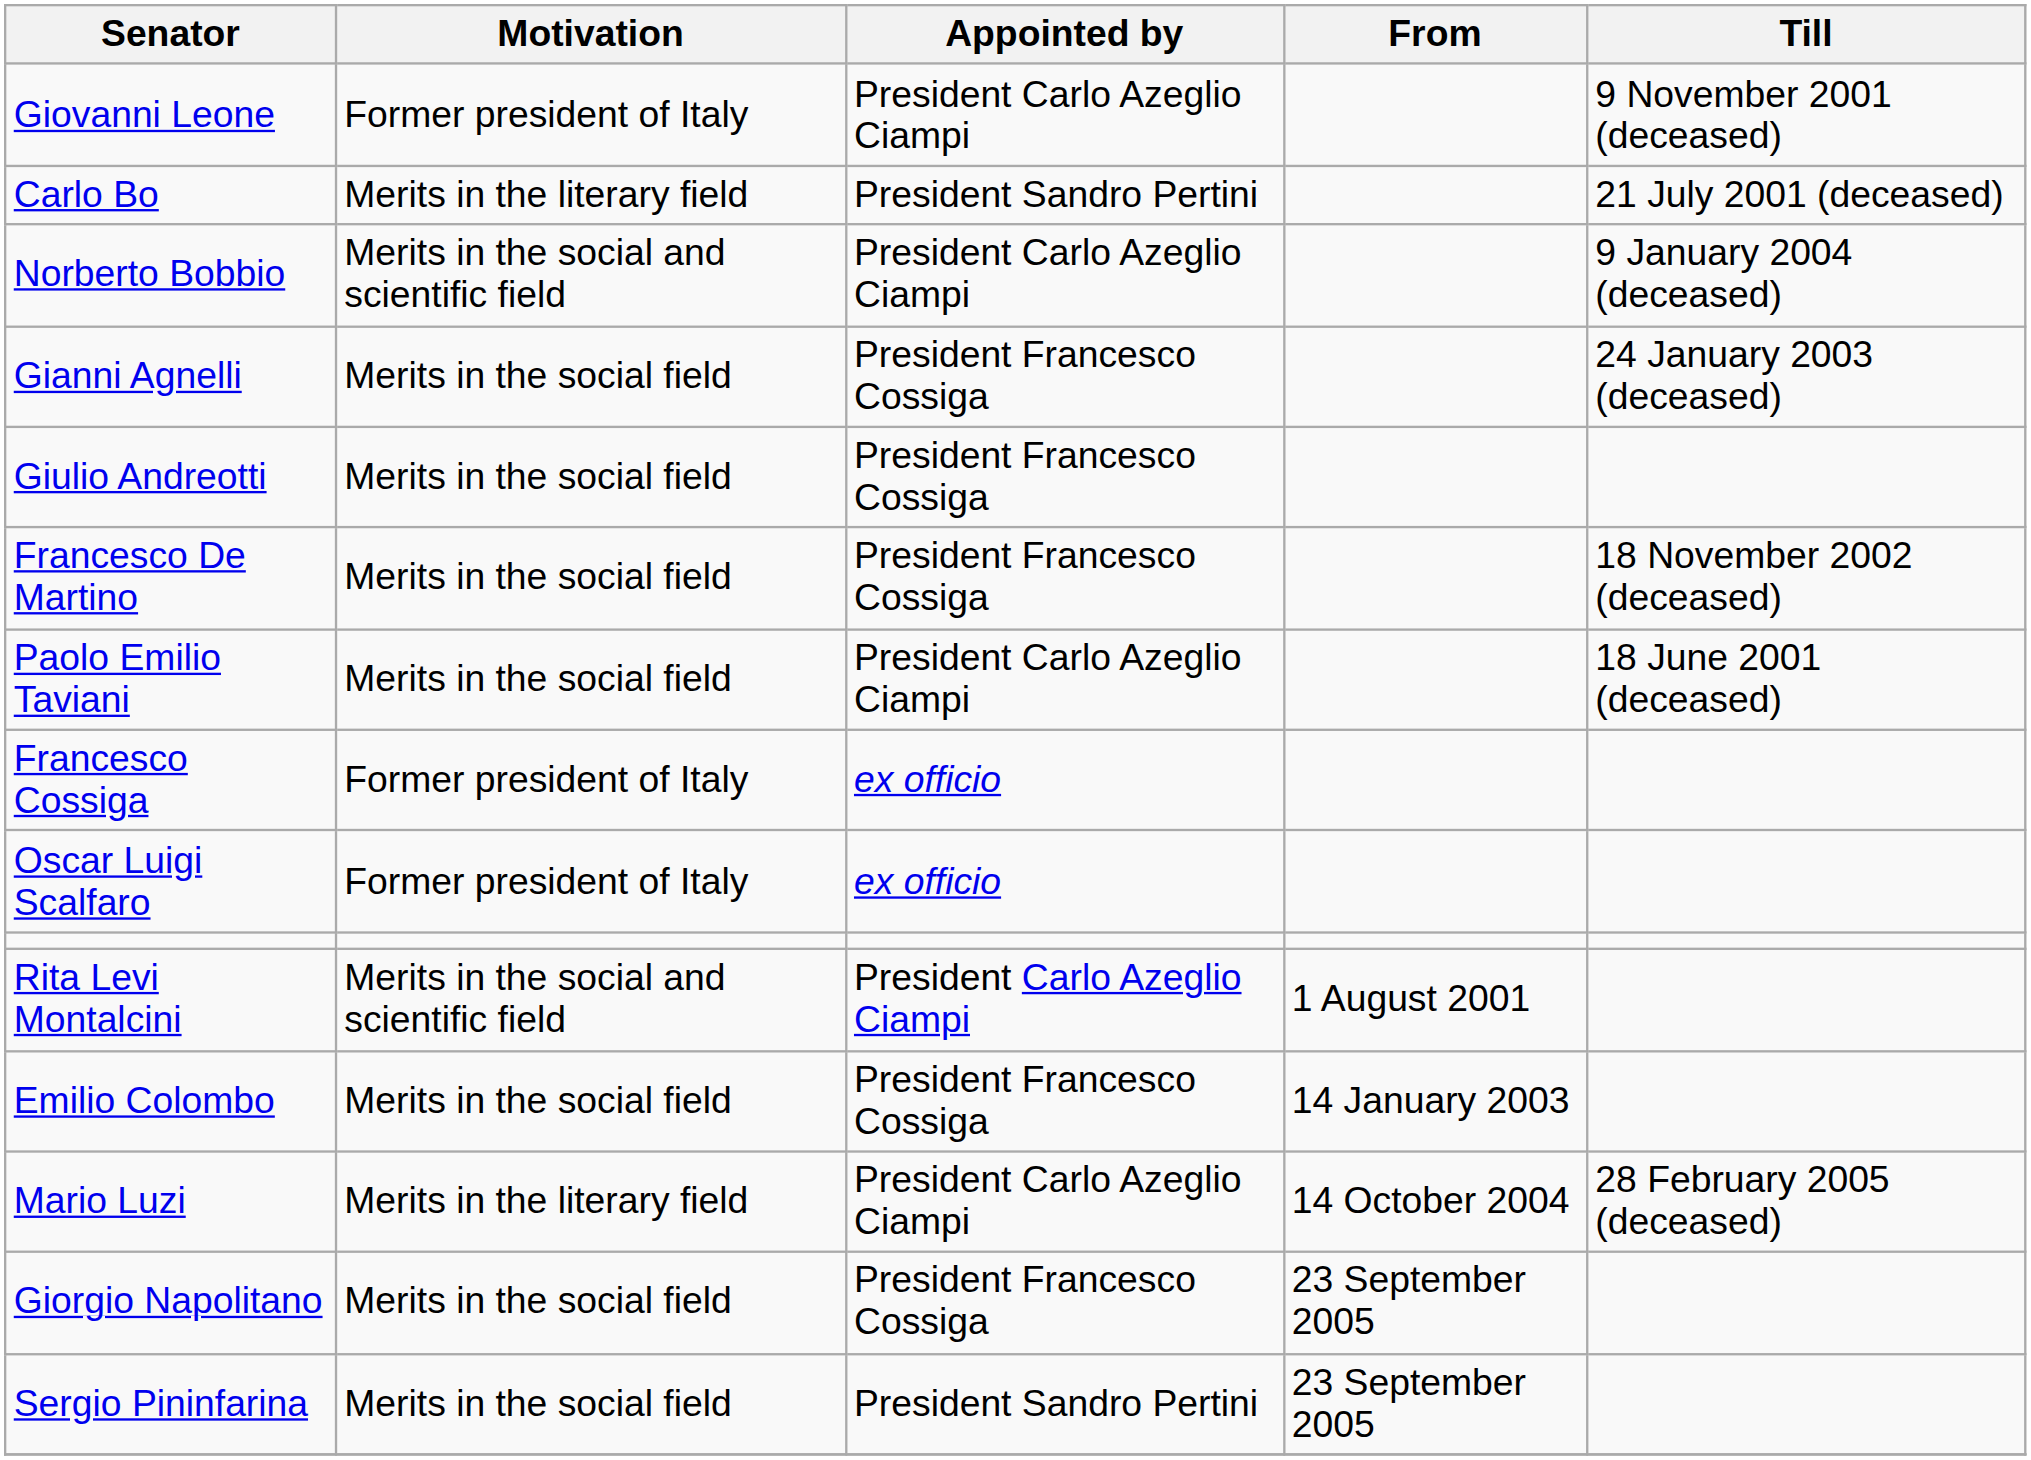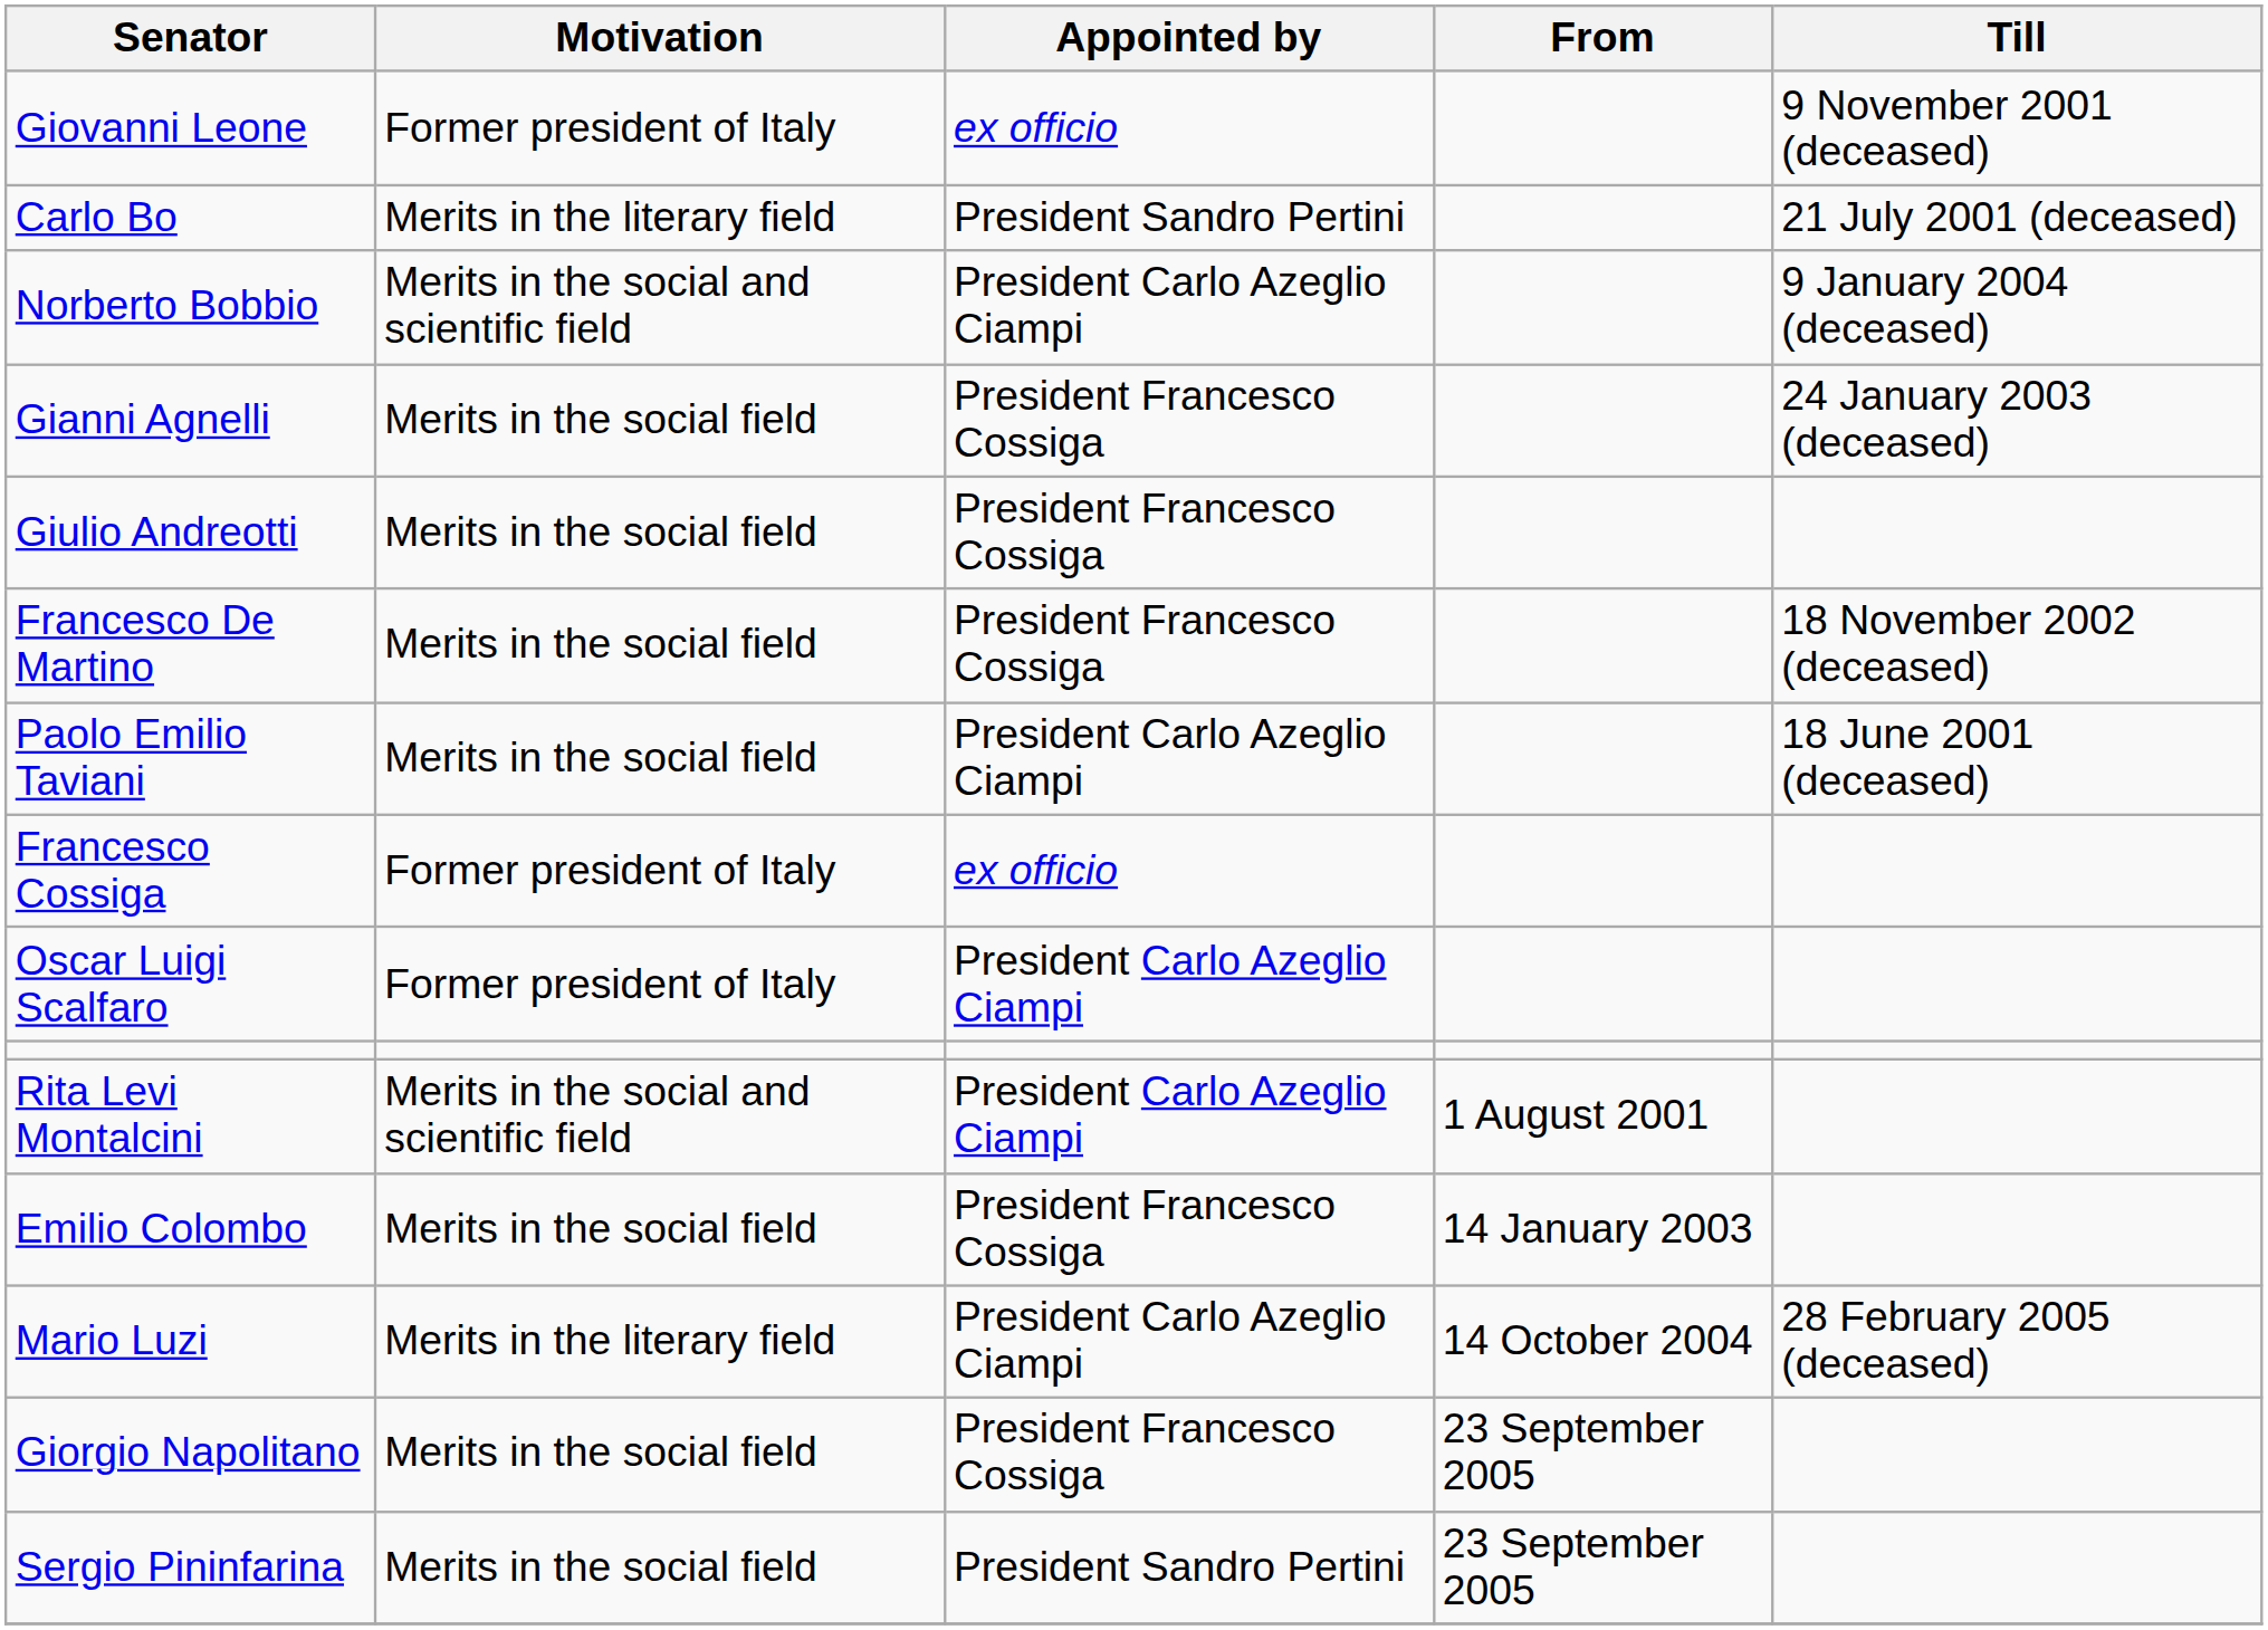Giovanni Leone | Appointed by: President Carlo Azeglio Ciampi -> ex officio
Oscar Luigi Scalfaro | Appointed by: ex officio -> President Carlo Azeglio Ciampi
